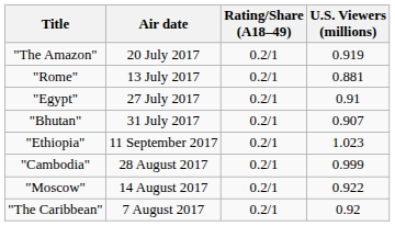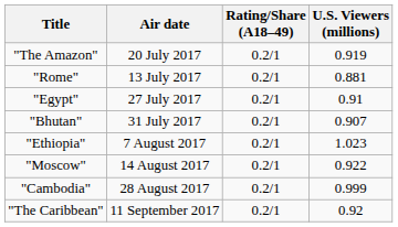"Ethiopia" | Air date: 11 September 2017 -> 7 August 2017
rows swapped: "Moscow" <-> "Cambodia"
"The Caribbean" | Air date: 7 August 2017 -> 11 September 2017
